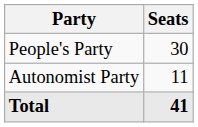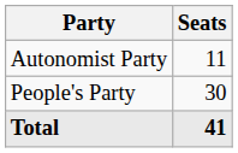rows swapped: People's Party <-> Autonomist Party
